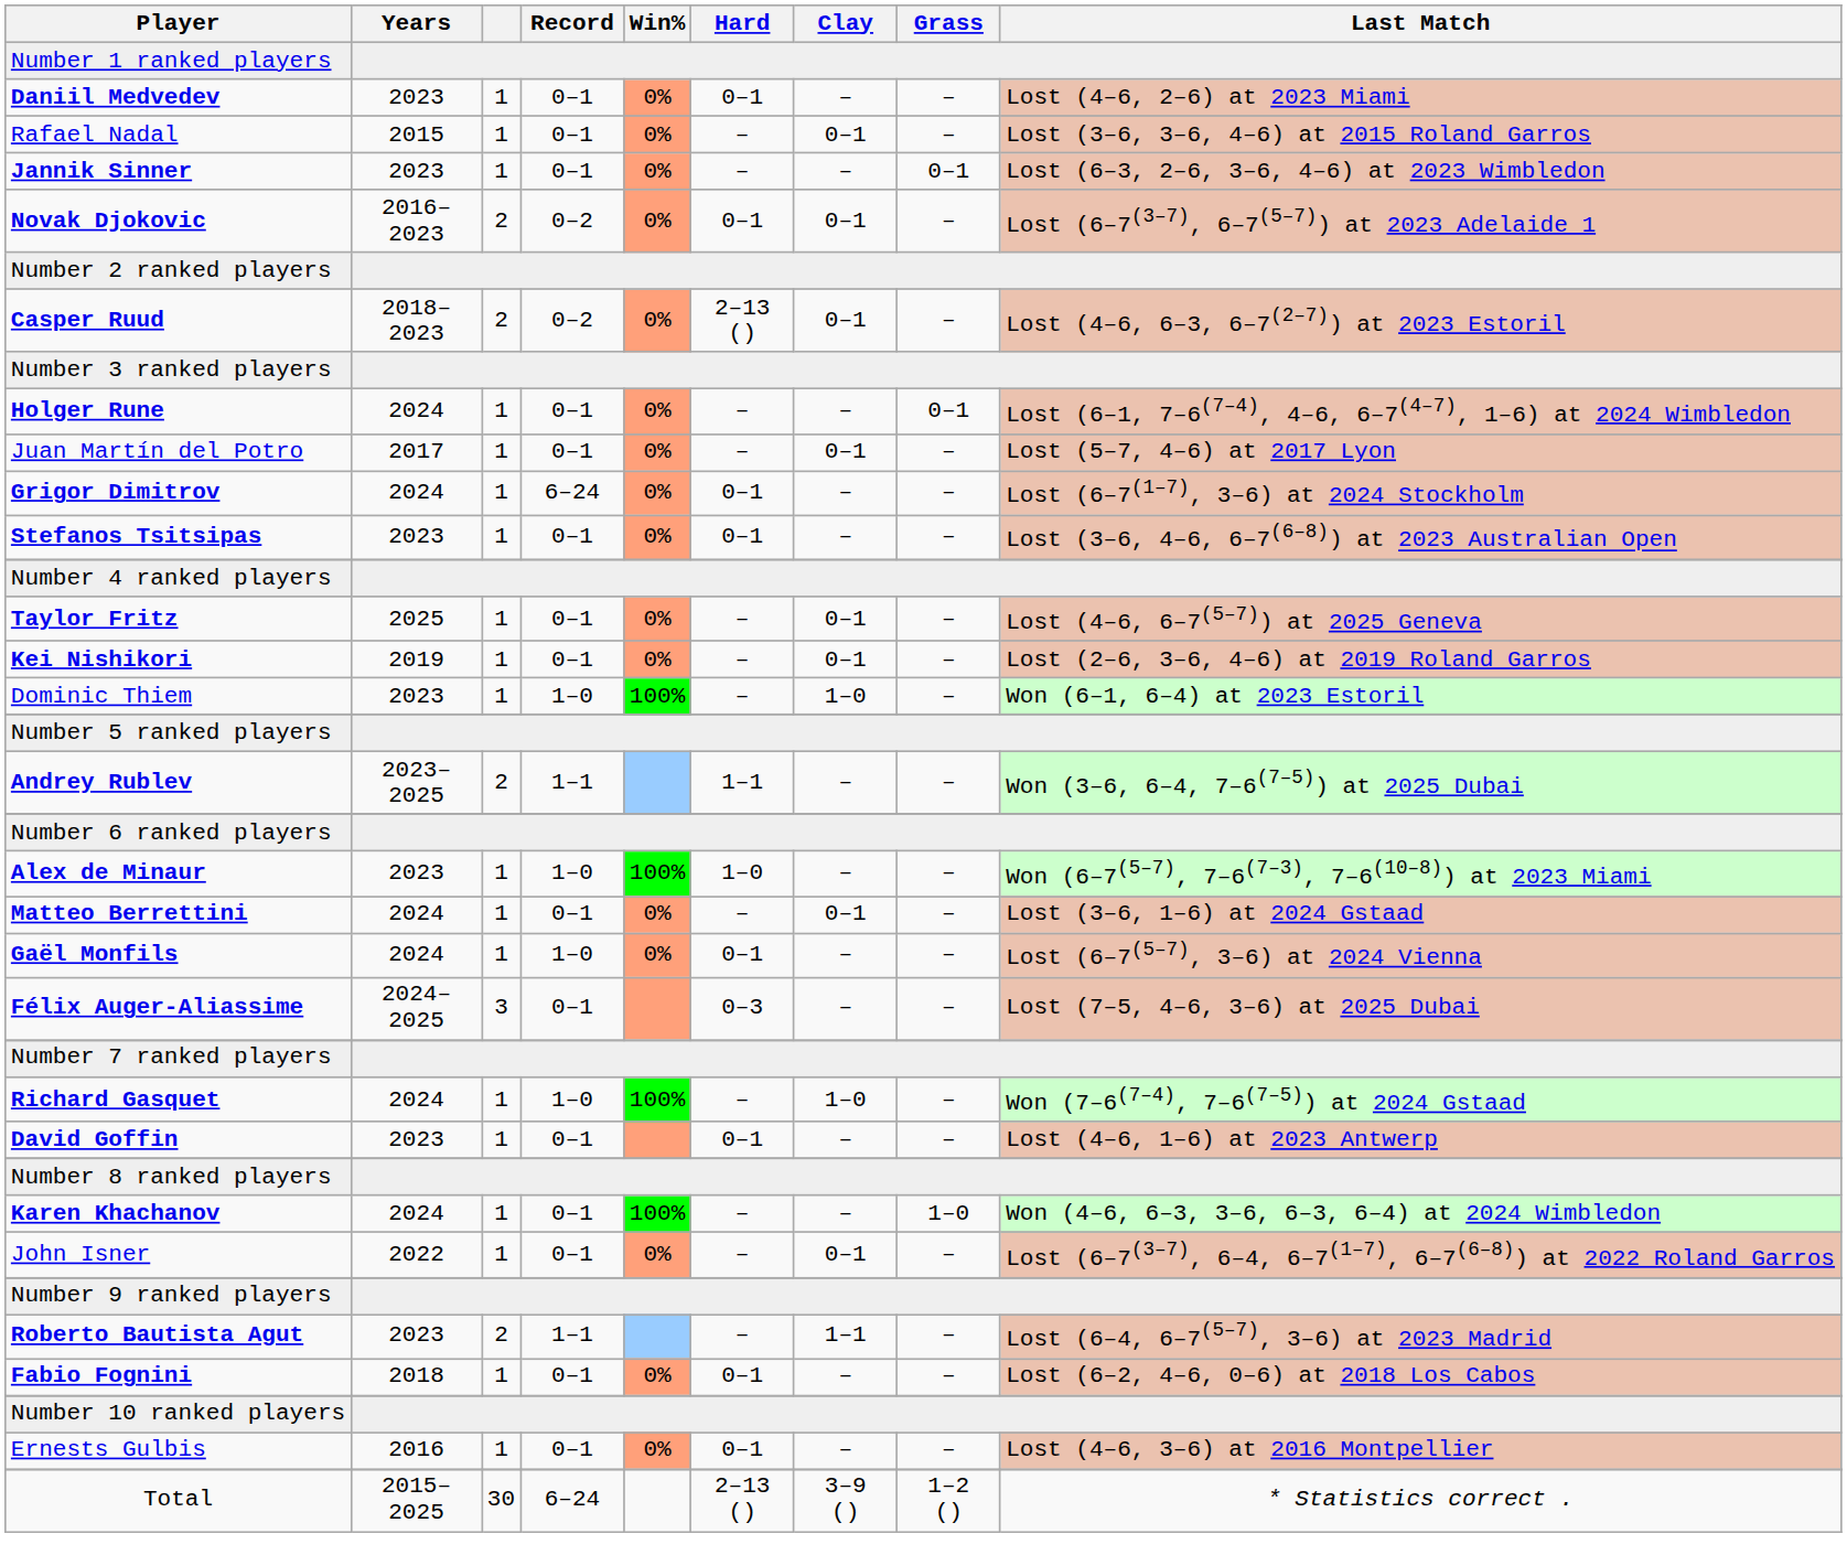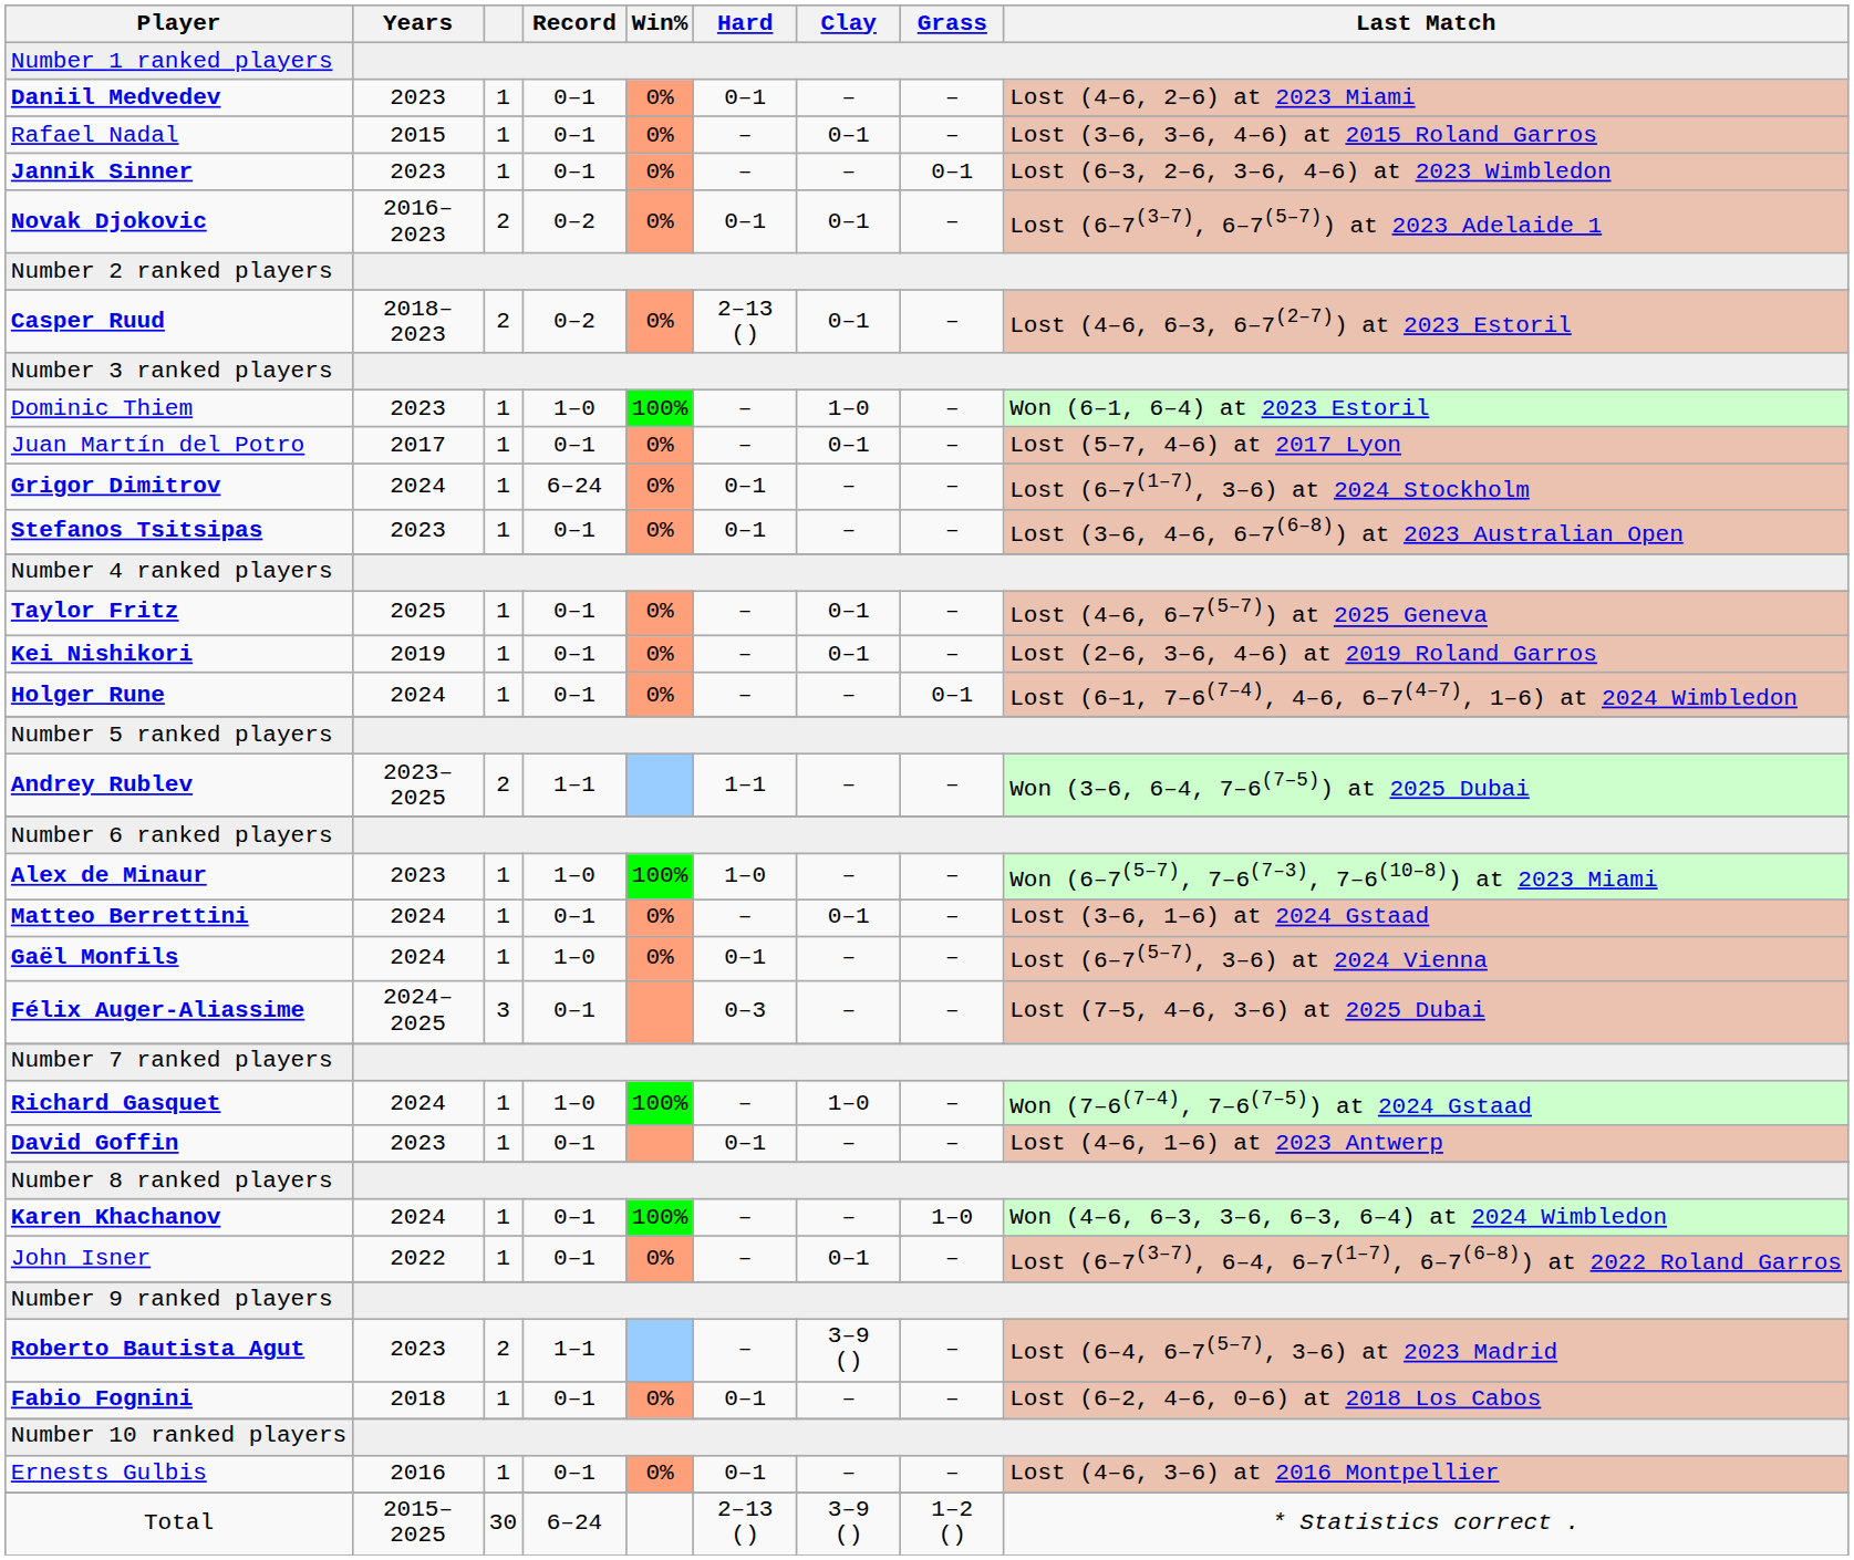rows swapped: Dominic Thiem <-> Holger Rune
Roberto Bautista Agut | Clay: 1–1 -> 3–9 ()
